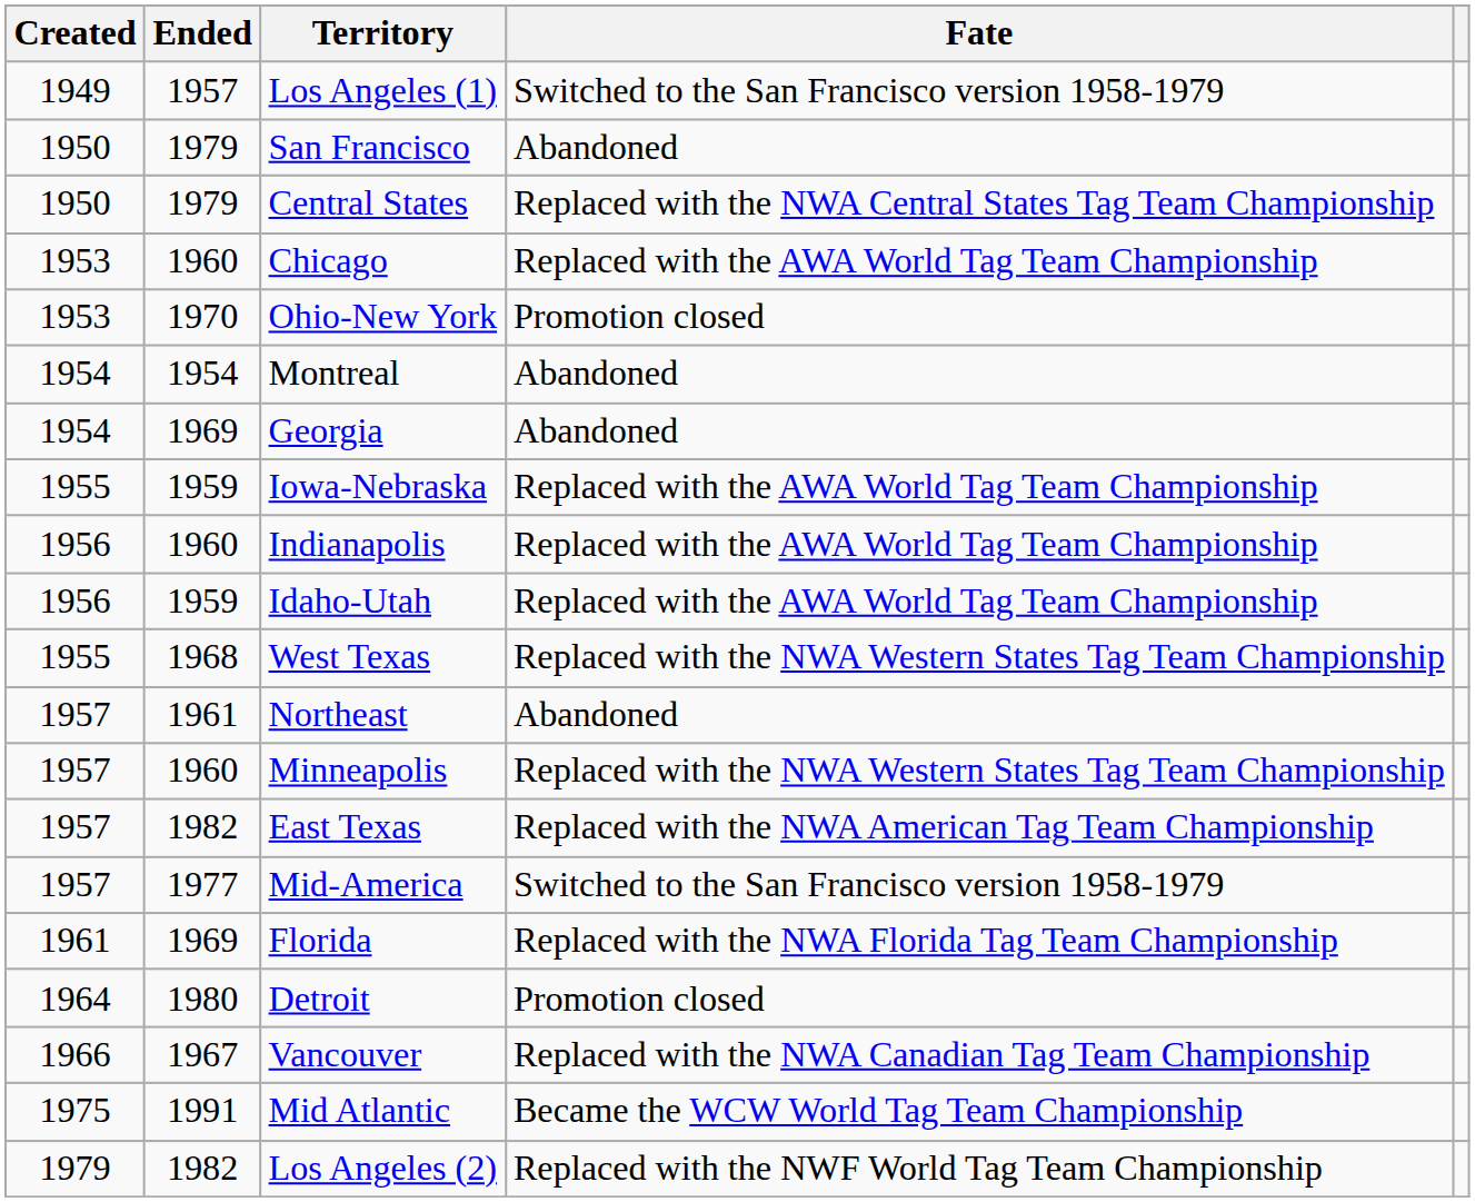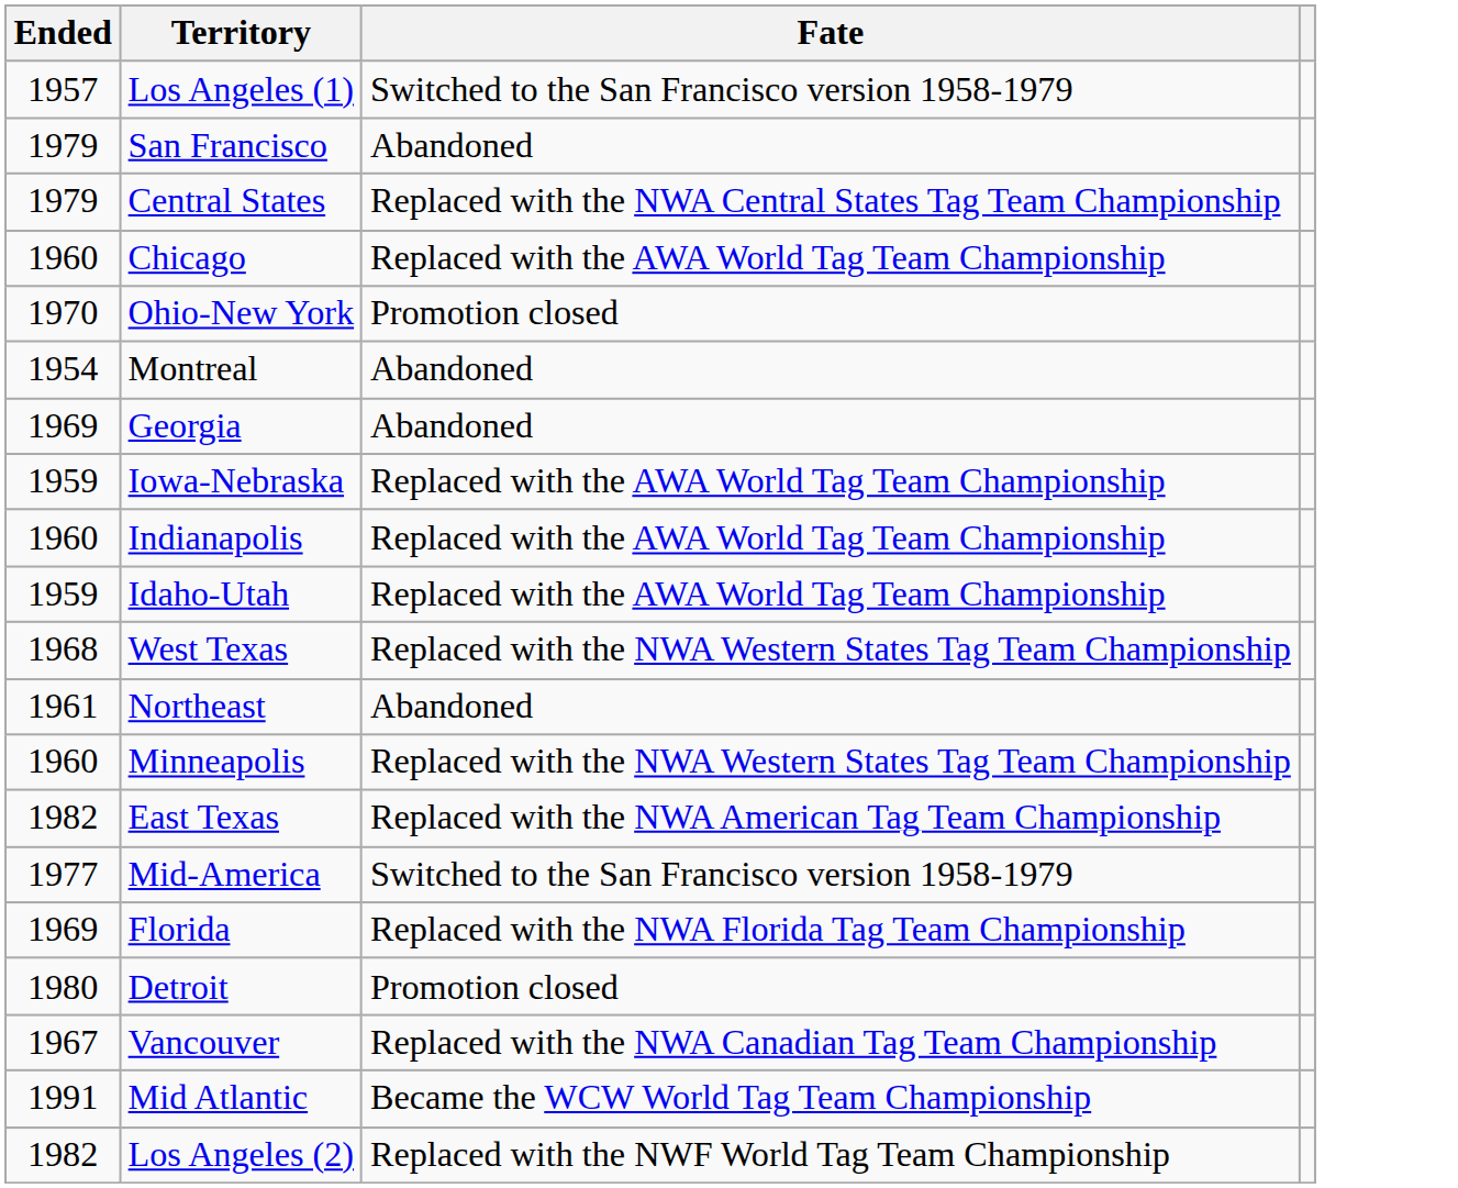- column: Created | 1949 | 1950 | 1950 | 1953 | 1953 | 1954 | 1954 | 1955 | 1956 | 1956 | 1955 | 1957 | 1957 | 1957 | 1957 | 1961 | 1964 | 1966 | 1975 | 1979
